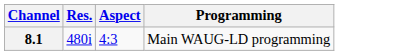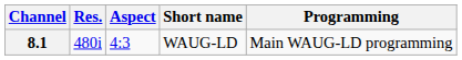+ column: Short name | WAUG-LD
